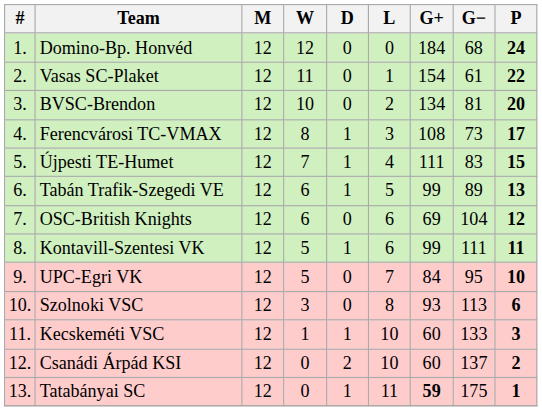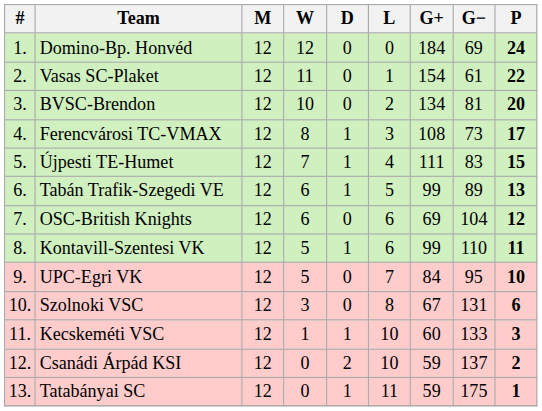Domino-Bp. Honvéd | G−: 68 -> 69
Kontavill-Szentesi VK | G−: 111 -> 110
Szolnoki VSC | G+: 93 -> 67
Szolnoki VSC | G−: 113 -> 131
Csanádi Árpád KSI | G+: 60 -> 59
Tatabányai SC | G+: bold -> normal
